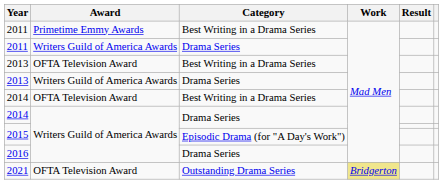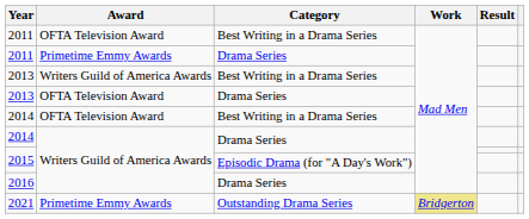2011 / Best Writing in a Drama Series | Award: Primetime Emmy Awards -> OFTA Television Award
2011 / Drama Series | Award: Writers Guild of America Awards -> Primetime Emmy Awards
2013 / Best Writing in a Drama Series | Award: OFTA Television Award -> Writers Guild of America Awards
2013 / Drama Series | Award: Writers Guild of America Awards -> OFTA Television Award
2021 | Award: OFTA Television Award -> Primetime Emmy Awards
